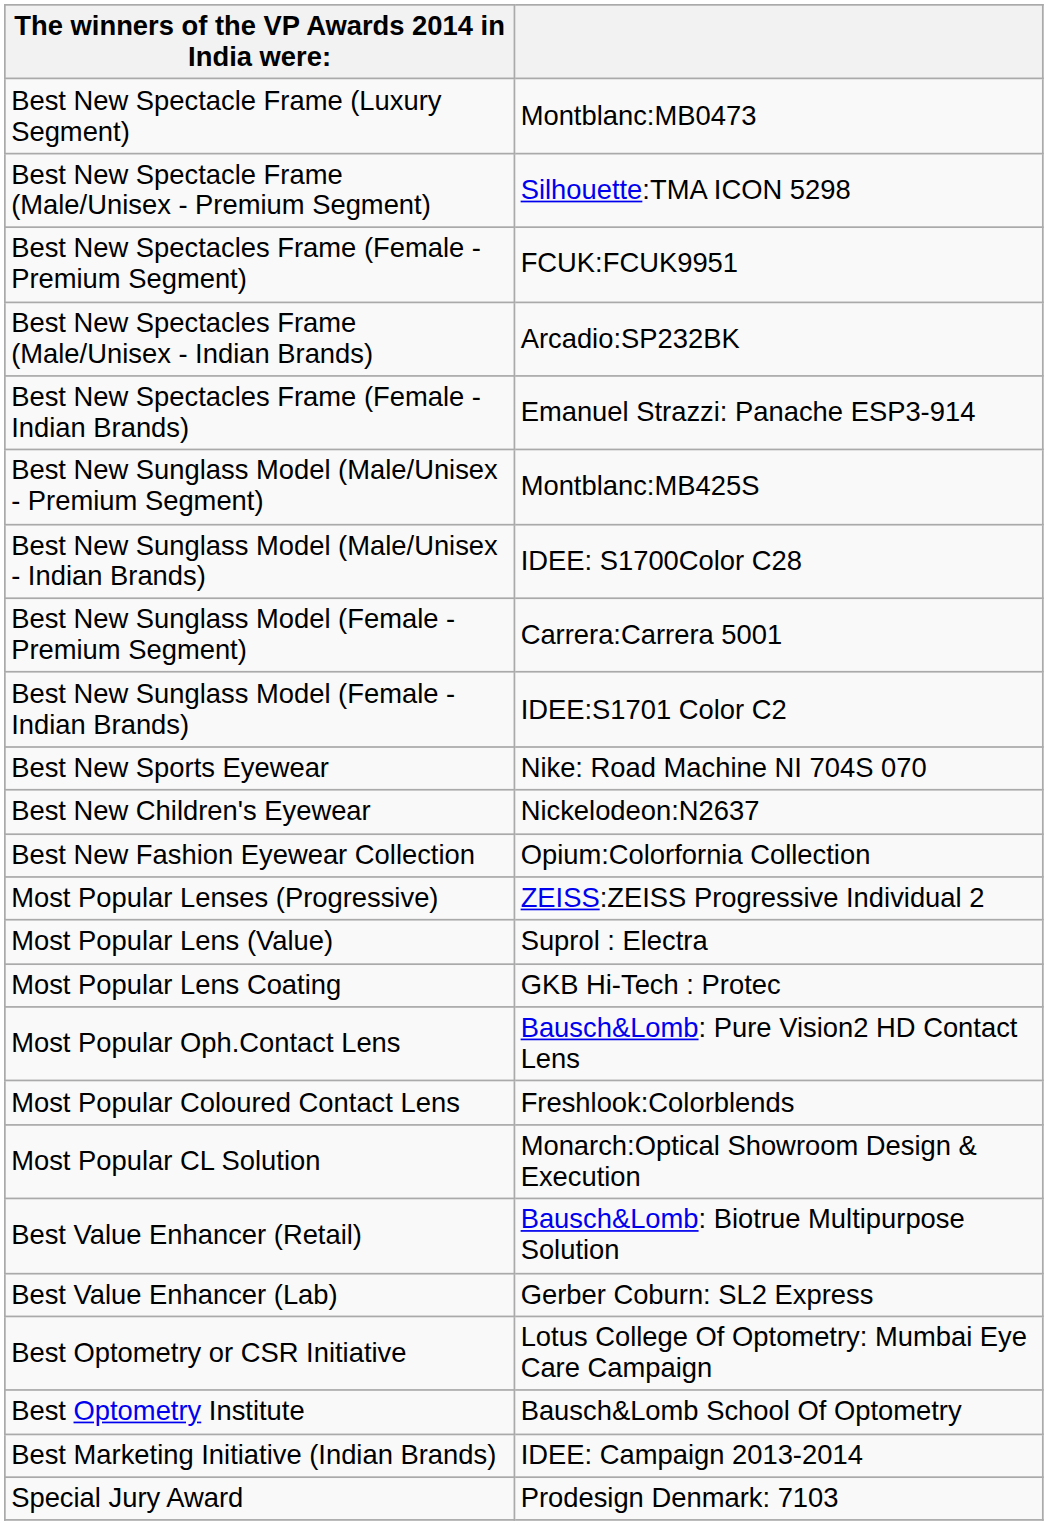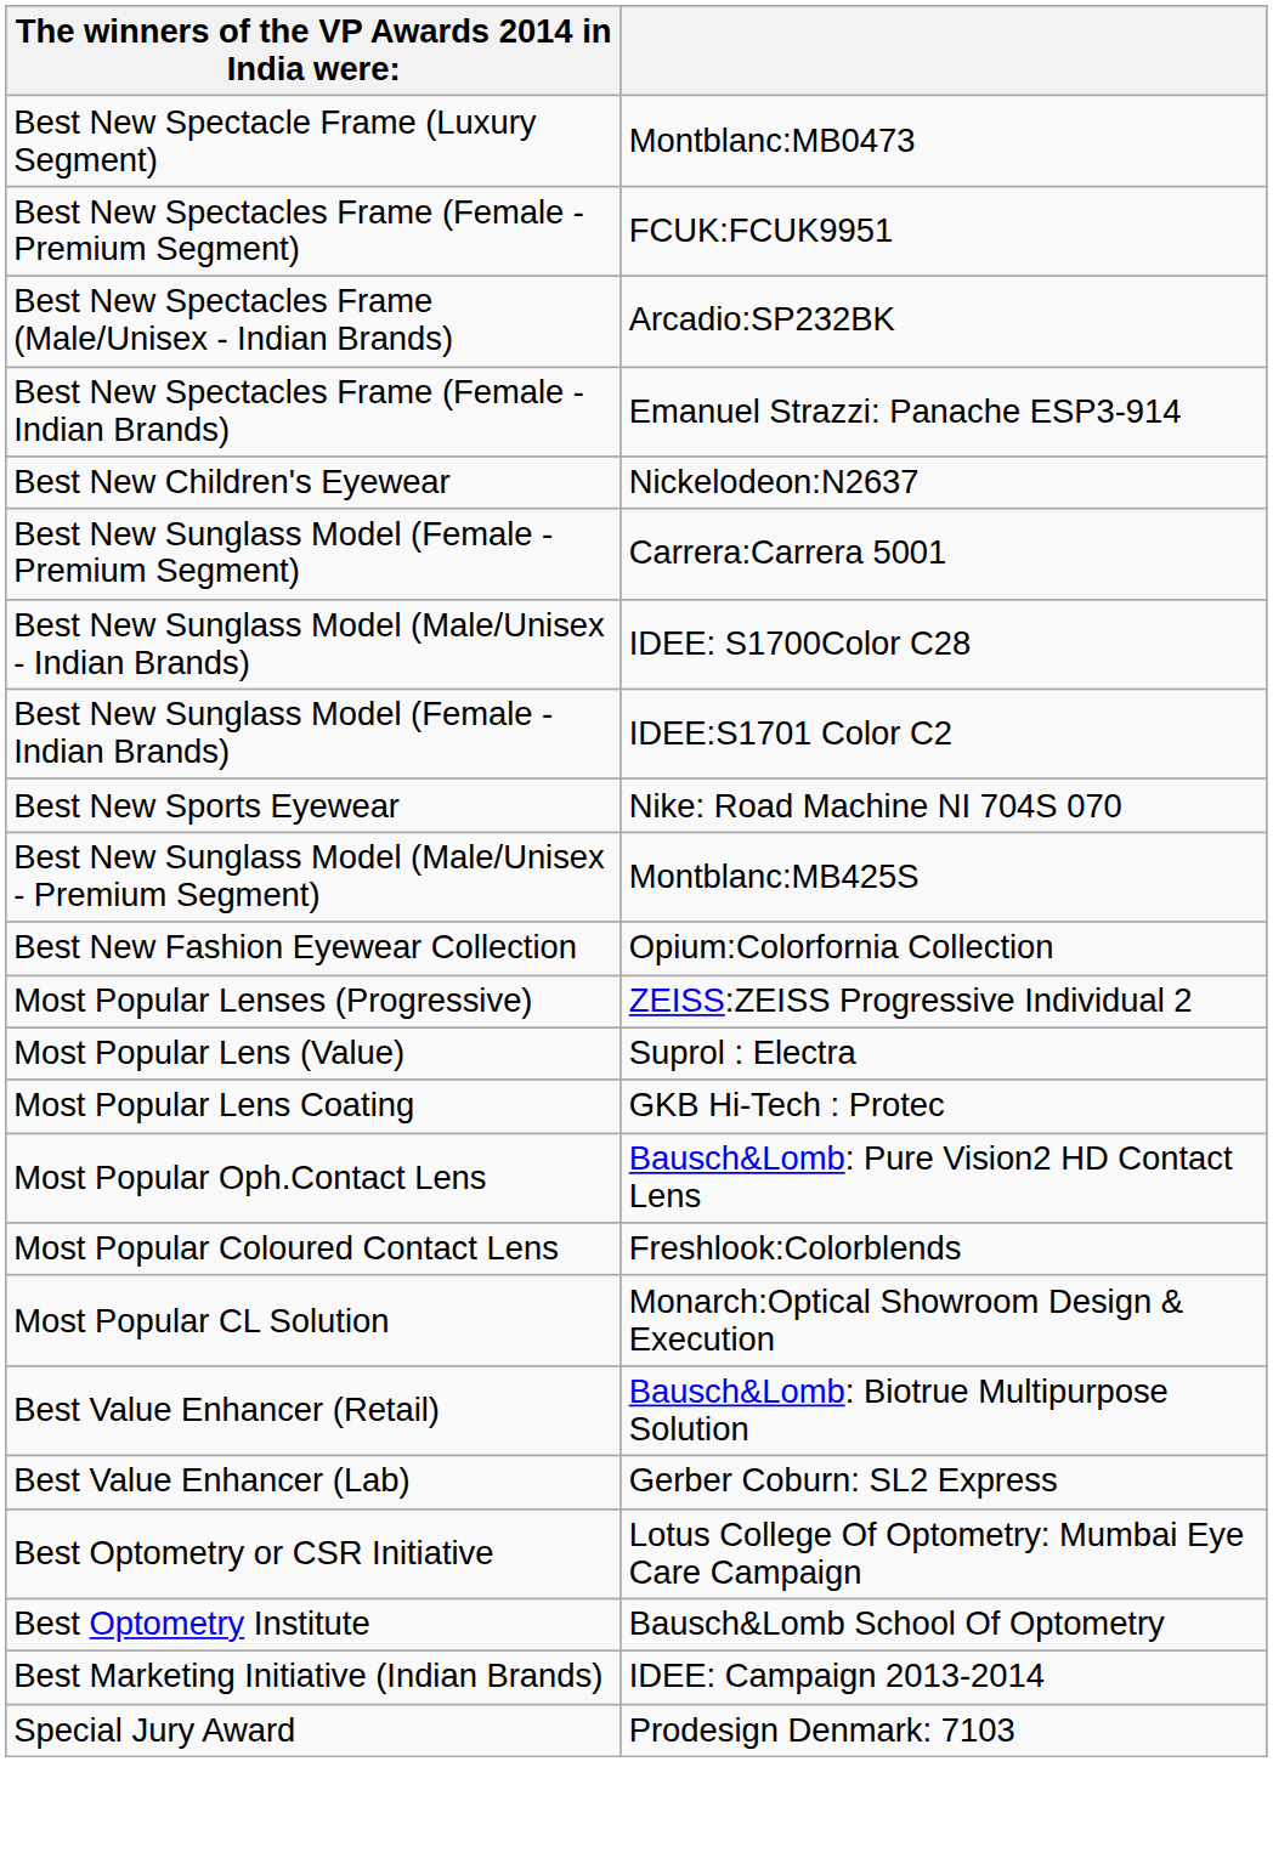- row: Best New Spectacle Frame (Male/Unisex - Premium Segment) | Silhouette:TMA ICON 5298
rows swapped: Best New Sunglass Model (Male/Unisex - Premium Segment) <-> Best New Children's Eyewear
rows swapped: Best New Sunglass Model (Female - Premium Segment) <-> Best New Sunglass Model (Male/Unisex - Indian Brands)
